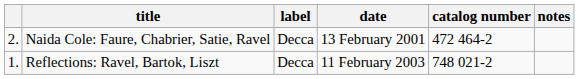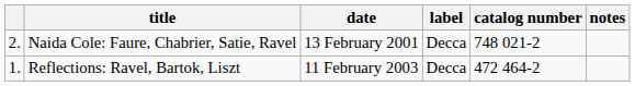columns swapped: label <-> date
Naida Cole: Faure, Chabrier, Satie, Ravel | catalog number: 472 464-2 -> 748 021-2
Reflections: Ravel, Bartok, Liszt | catalog number: 748 021-2 -> 472 464-2
